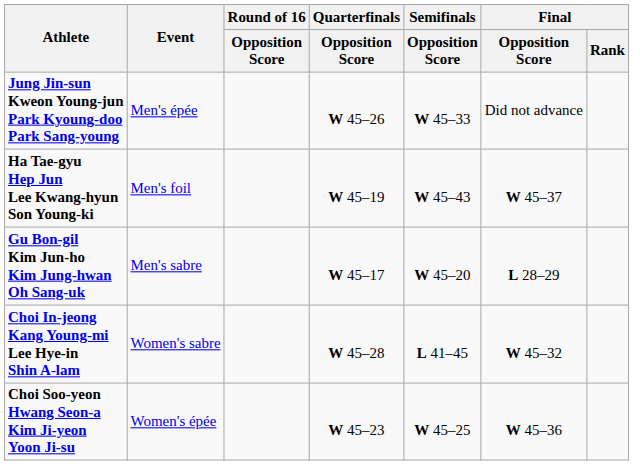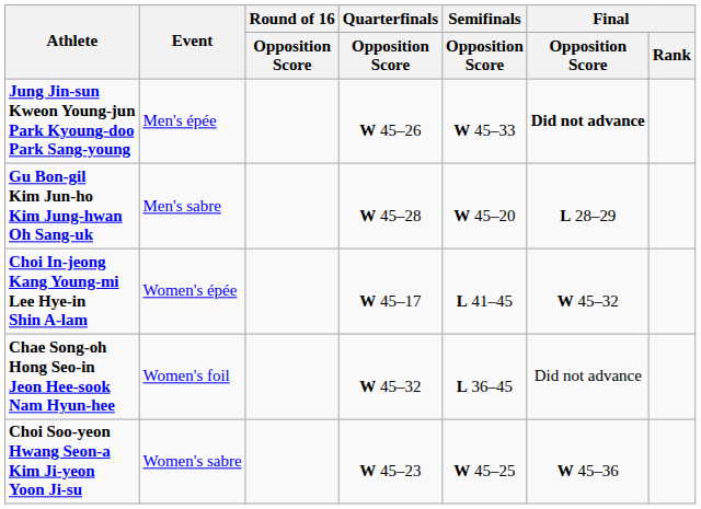Jung Jin-sun Kweon Young-jun Park Kyoung-doo Park Sang-young | Final / Opposition Score: normal -> bold
- row: Ha Tae-gyu Hep Jun Lee Kwang-hyun Son Young-ki | Men's foil | W 45–19 | W 45–43 | W 45–37
Gu Bon-gil Kim Jun-ho Kim Jung-hwan Oh Sang-uk | Quarterfinals / Opposition Score: W 45–17 -> W 45–28
Choi In-jeong Kang Young-mi Lee Hye-in Shin A-lam | Event: Women's sabre -> Women's épée
Choi In-jeong Kang Young-mi Lee Hye-in Shin A-lam | Quarterfinals / Opposition Score: W 45–28 -> W 45–17
+ row: Chae Song-oh Hong Seo-in Jeon Hee-sook Nam Hyun-hee | Women's foil | W 45–32 | L 36–45 | Did not advance
Choi Soo-yeon Hwang Seon-a Kim Ji-yeon Yoon Ji-su | Event: Women's épée -> Women's sabre
